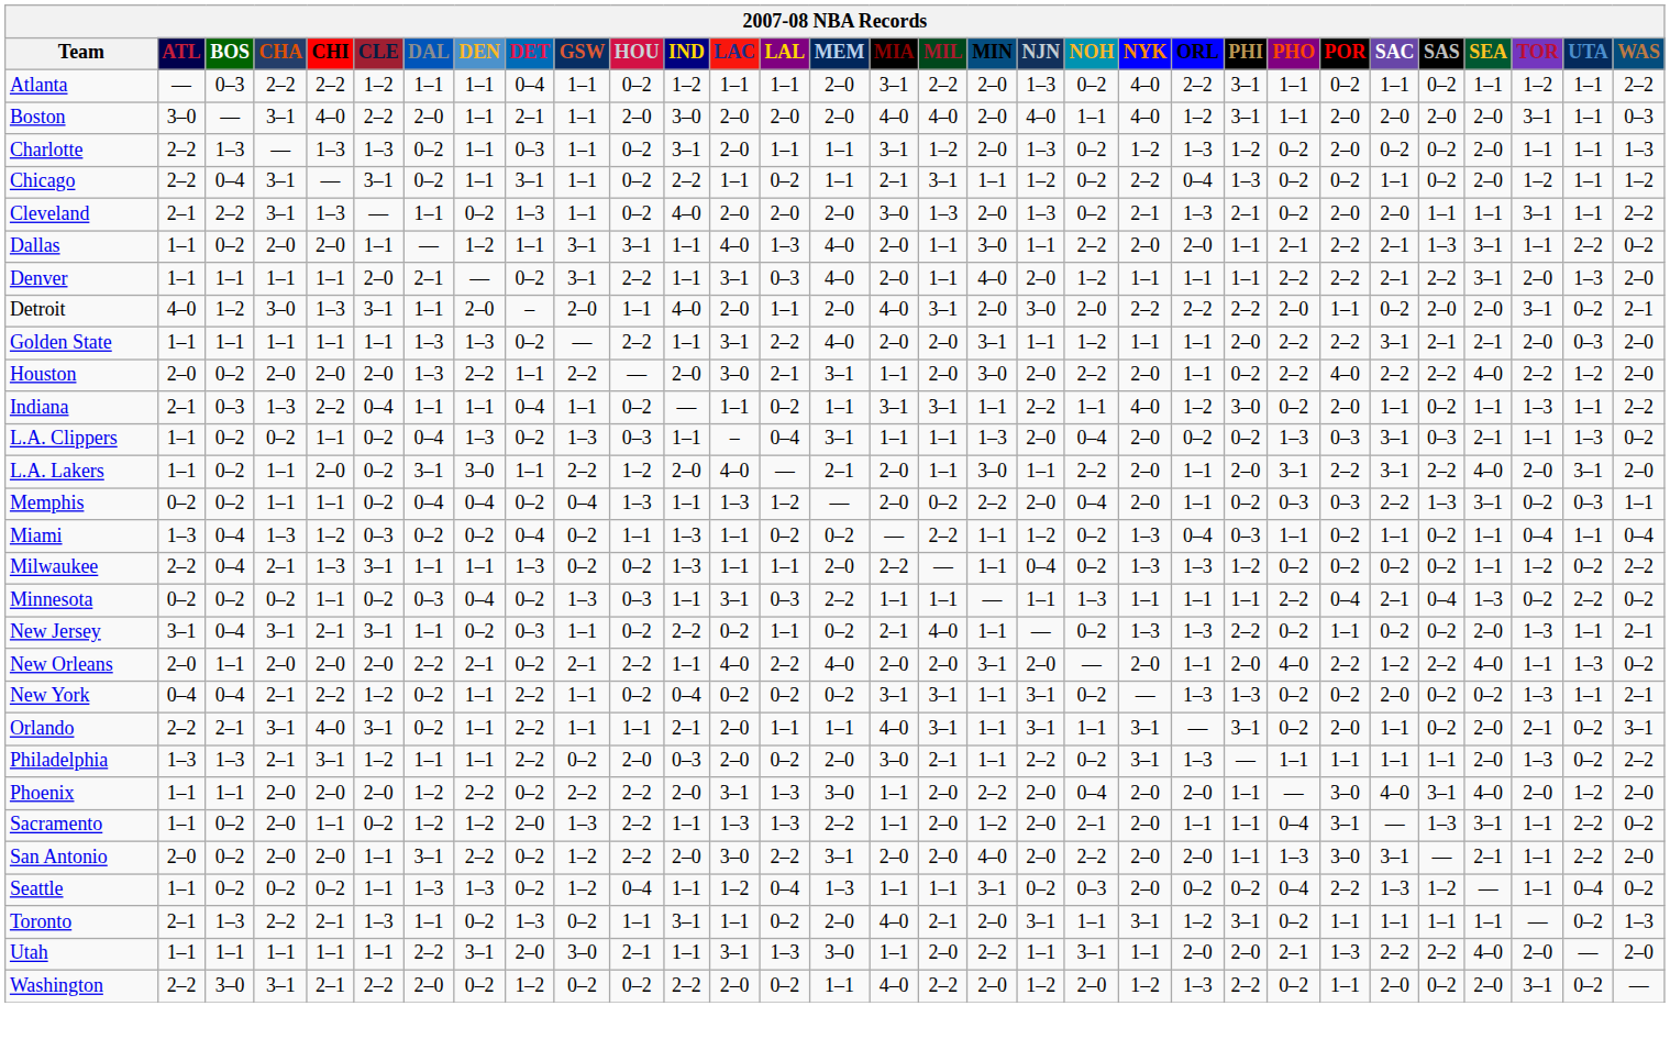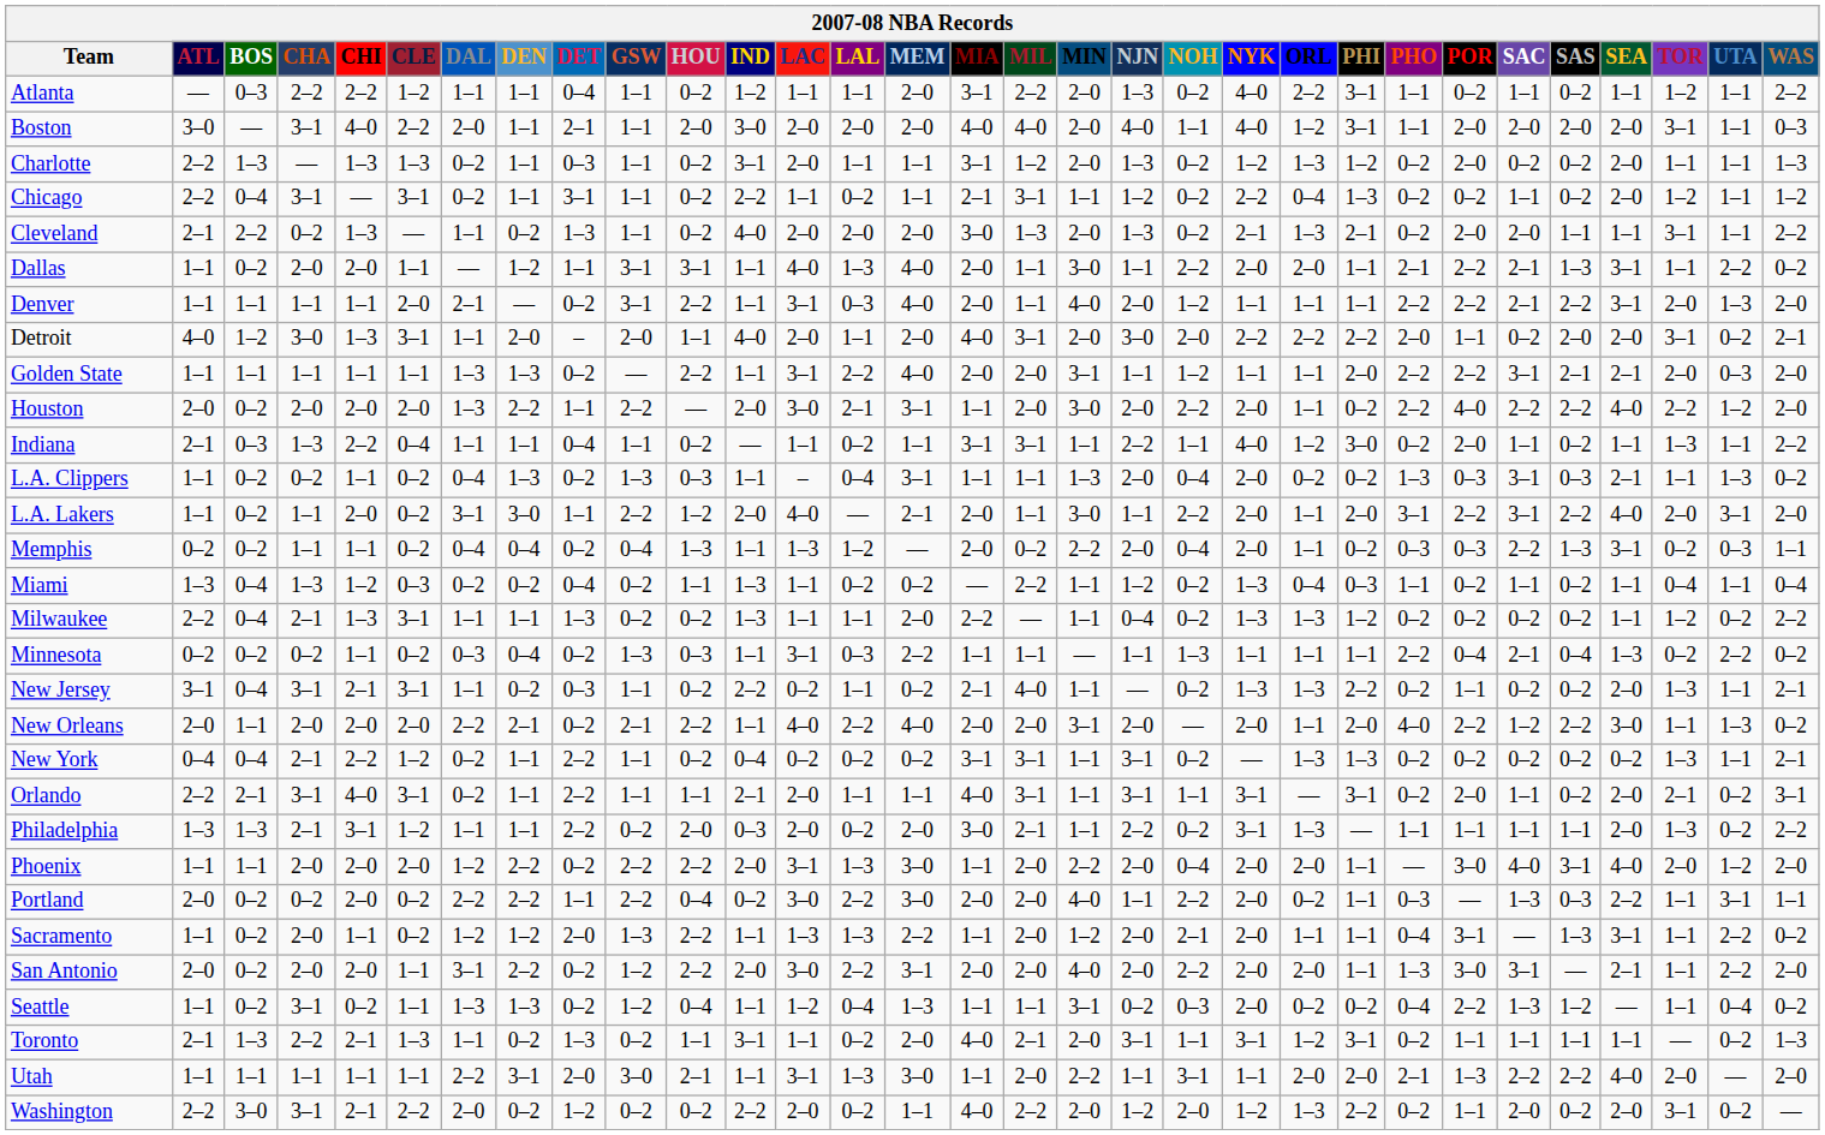Cleveland | CHA: 3–1 -> 0–2
New Orleans | SEA: 4–0 -> 3–0
New York | SAC: 2–0 -> 0–2
+ row: Portland | 2–0 | 0–2 | 0–2 | 2–0 | 0–2 | 2–2 | 2–2 | 1–1 | 2–2 | 0–4 | 0–2 | 3–0 | 2–2 | 3–0 | 2–0 | 2–0 | 4–0 | 1–1 | 2–2 | 2–0 | 0–2 | 1–1 | 0–3 | — | 1–3 | 0–3 | 2–2 | 1–1 | 3–1 | 1–1
Seattle | CHA: 0–2 -> 3–1
